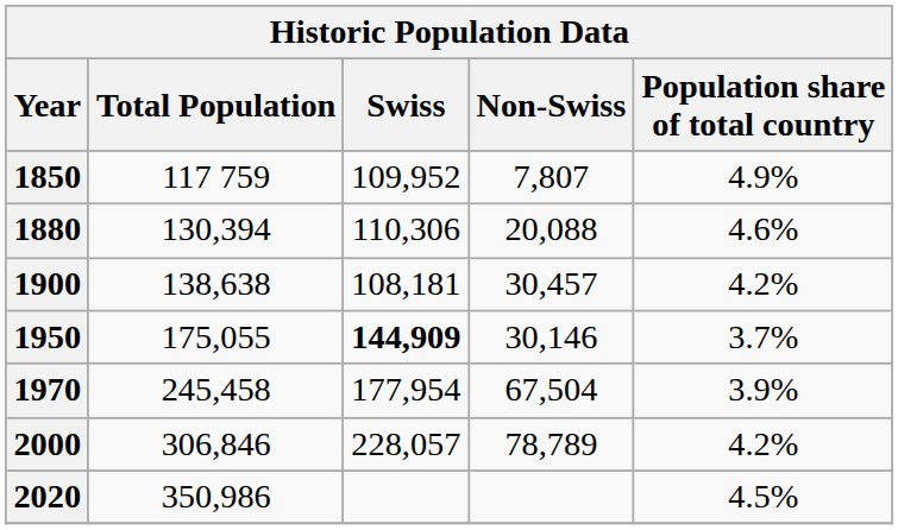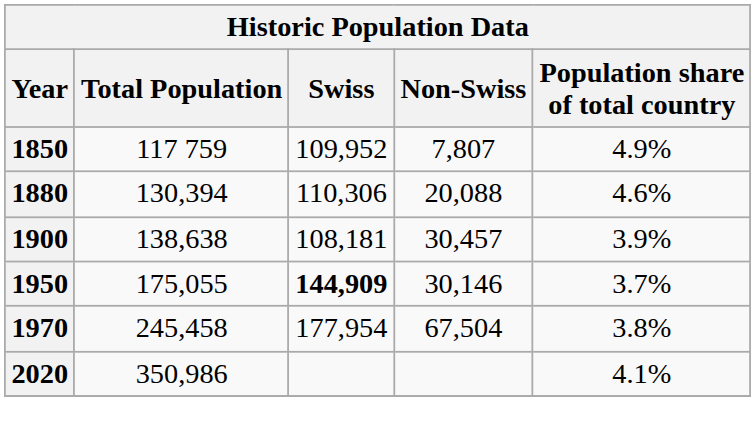1900 | Population share of total country: 4.2% -> 3.9%
1970 | Population share of total country: 3.9% -> 3.8%
- row: 2000 | 306,846 | 228,057 | 78,789 | 4.2%
2020 | Population share of total country: 4.5% -> 4.1%
